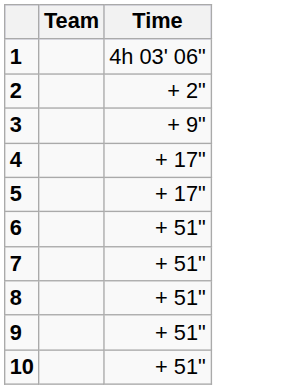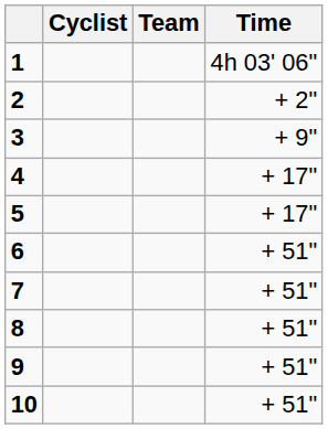+ column: Cyclist
